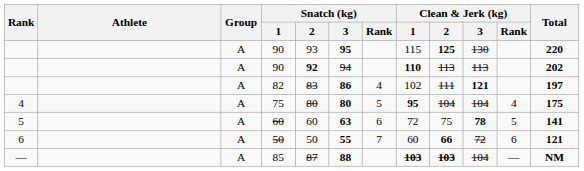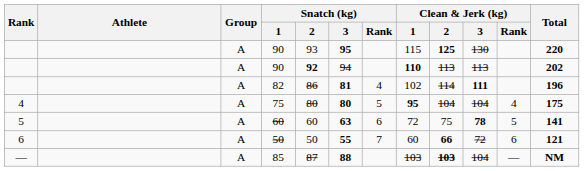82 | Snatch (kg) / 2: 83 -> 86
82 | Snatch (kg) / 3: 86 -> 81
82 | Clean & Jerk (kg) / 2: 111 -> 114
82 | Clean & Jerk (kg) / 3: 121 -> 111
82 | Total: 197 -> 196
85 | Clean & Jerk (kg) / 1: bold -> normal
